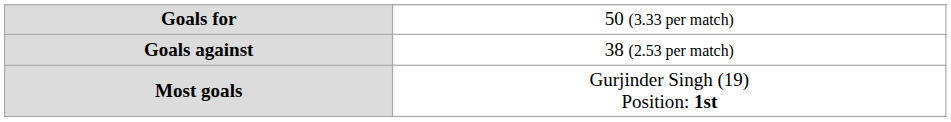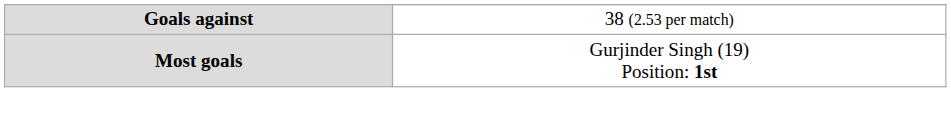- row: Goals for | 50 (3.33 per match)
